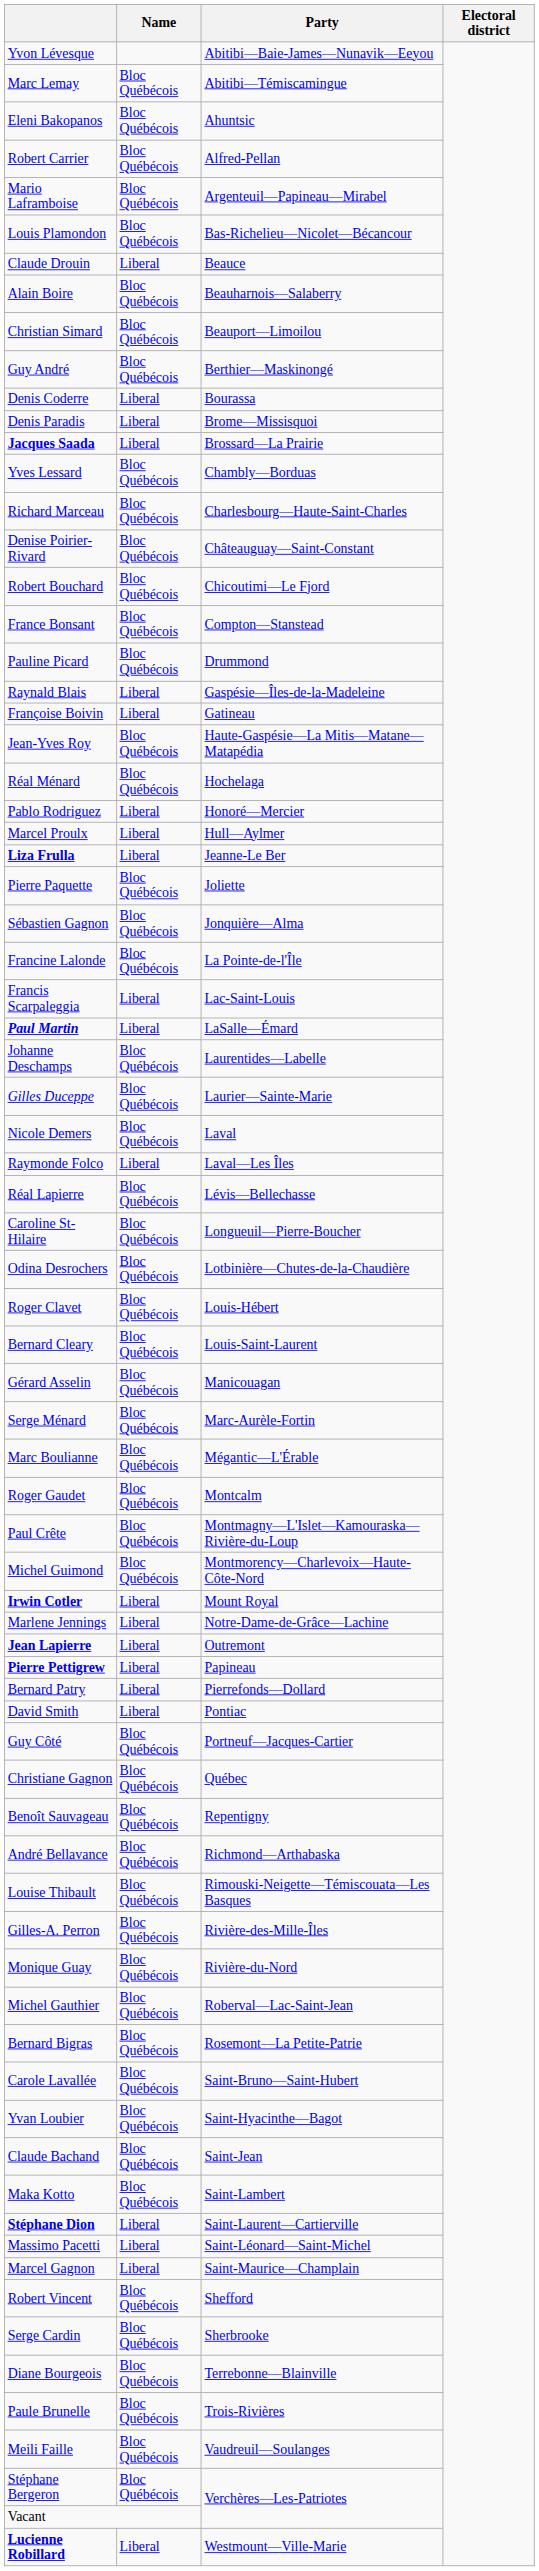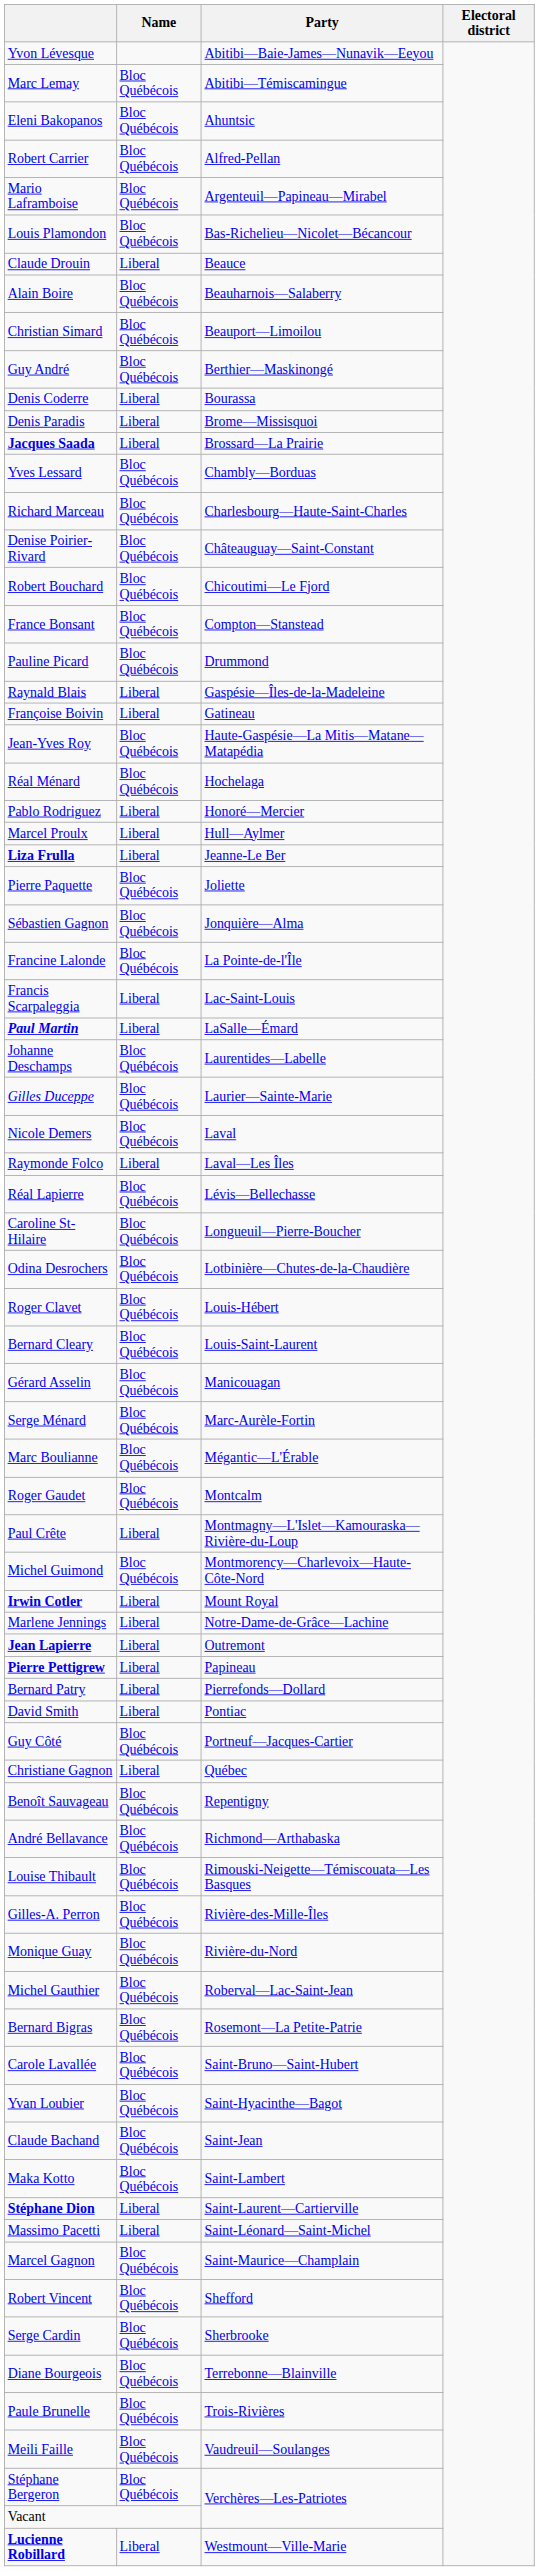Paul Crête | Name: Bloc Québécois -> Liberal
Christiane Gagnon | Name: Bloc Québécois -> Liberal
Marcel Gagnon | Name: Liberal -> Bloc Québécois
